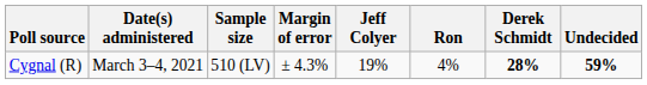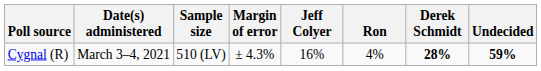Cygnal (R) | Jeff Colyer: 19% -> 16%
